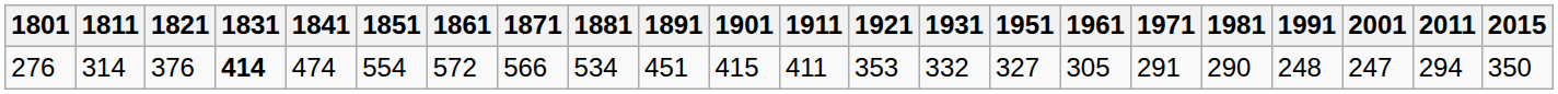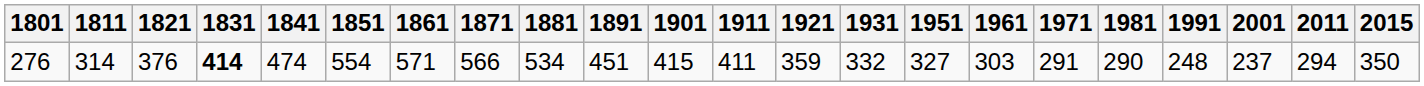276 | 1861: 572 -> 571
276 | 1921: 353 -> 359
276 | 1961: 305 -> 303
276 | 2001: 247 -> 237
